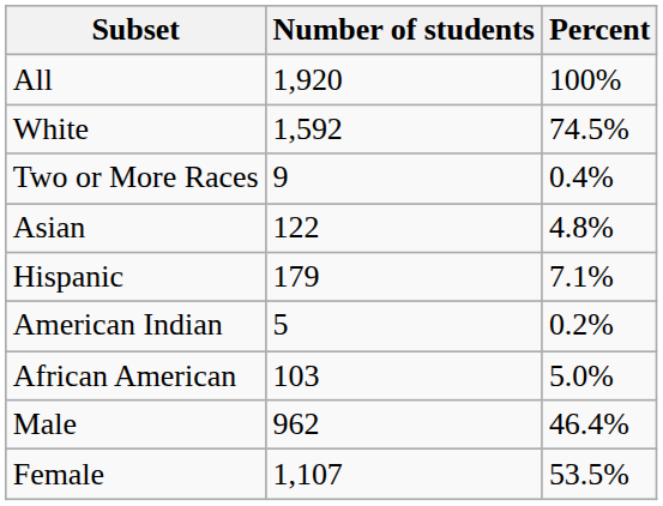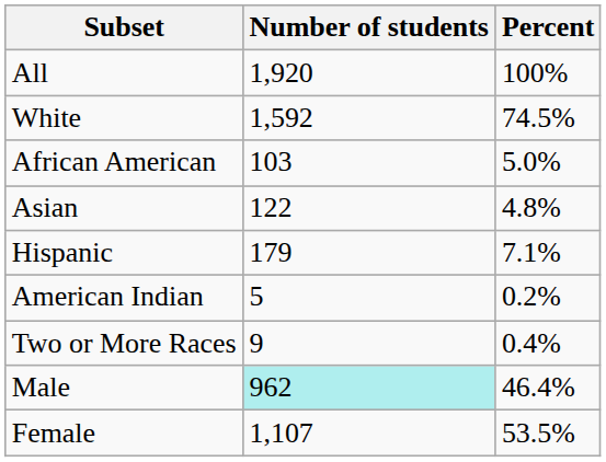rows swapped: African American <-> Two or More Races
Male | Number of students: no background -> paleturquoise background
